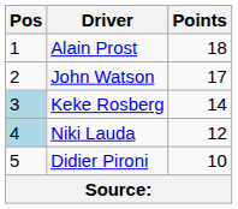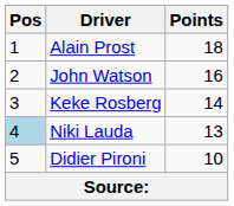John Watson | Points: 17 -> 16
Keke Rosberg | Pos: lightblue background -> no background
Niki Lauda | Points: 12 -> 13
